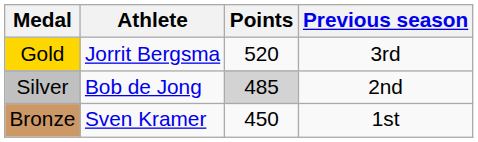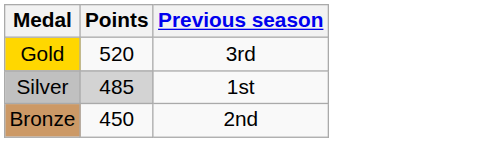- column: Athlete | Jorrit Bergsma | Bob de Jong | Sven Kramer
Silver | Previous season: 2nd -> 1st
Bronze | Previous season: 1st -> 2nd
